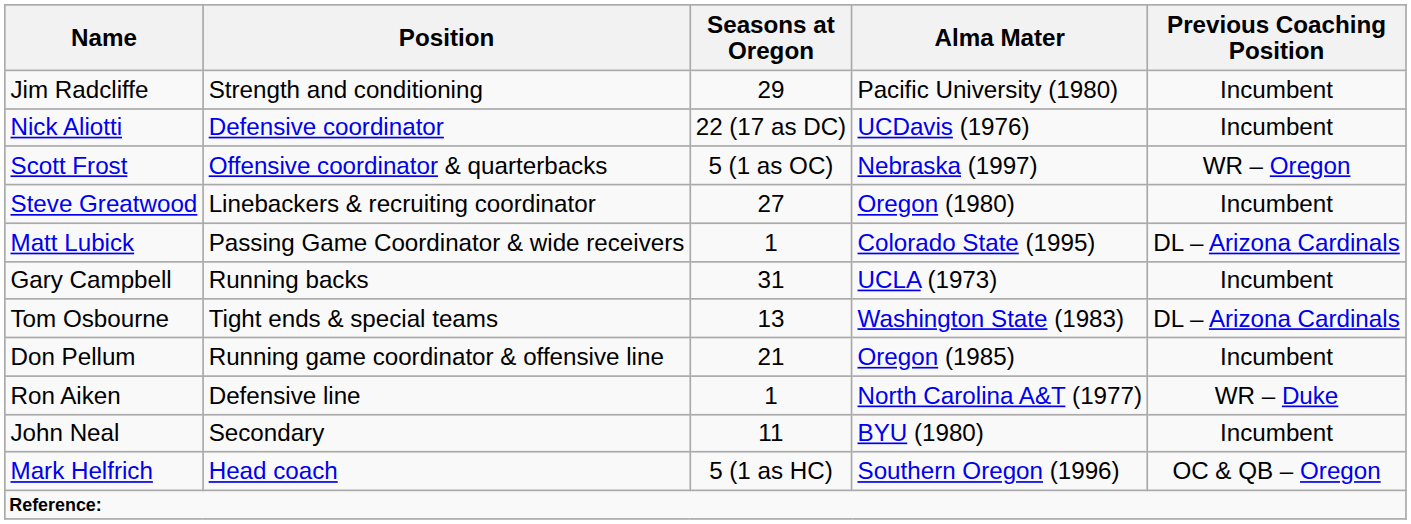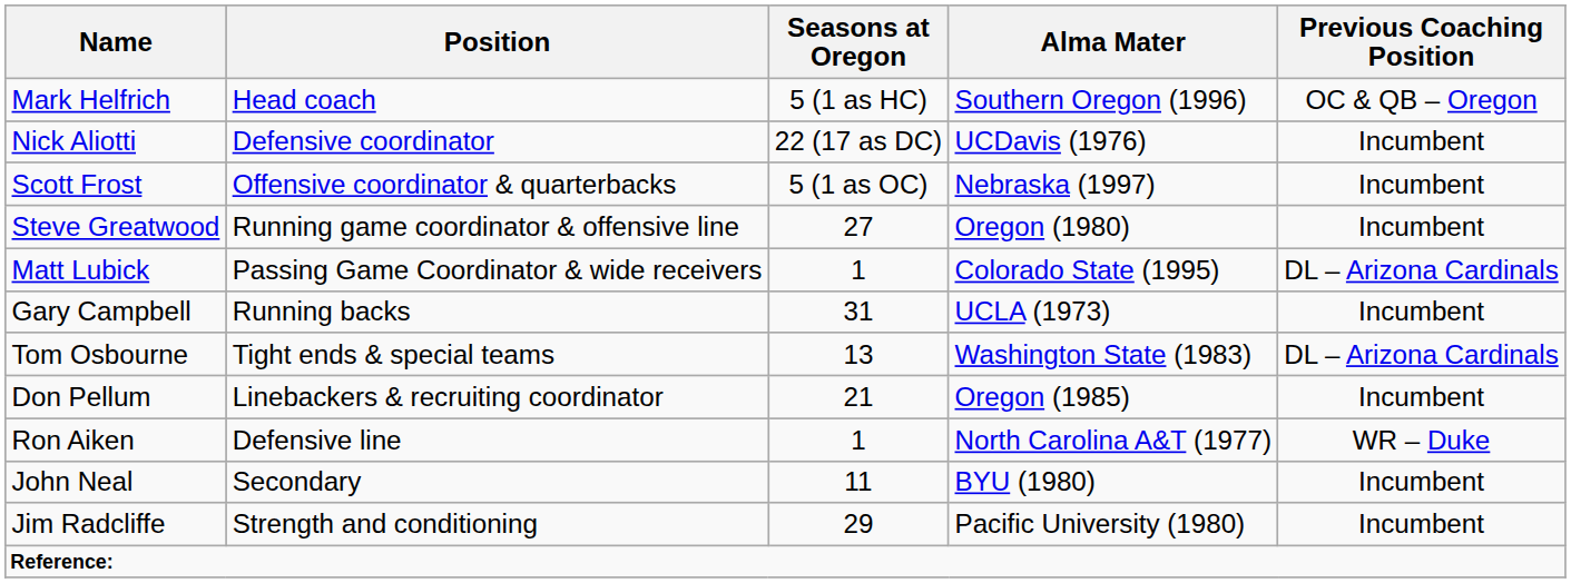rows swapped: Mark Helfrich <-> Jim Radcliffe
Scott Frost | Previous Coaching Position: WR – Oregon -> Incumbent
Steve Greatwood | Position: Linebackers & recruiting coordinator -> Running game coordinator & offensive line
Don Pellum | Position: Running game coordinator & offensive line -> Linebackers & recruiting coordinator
